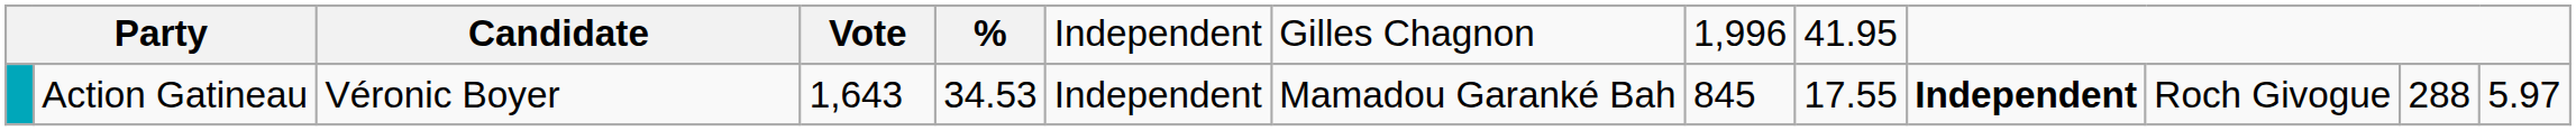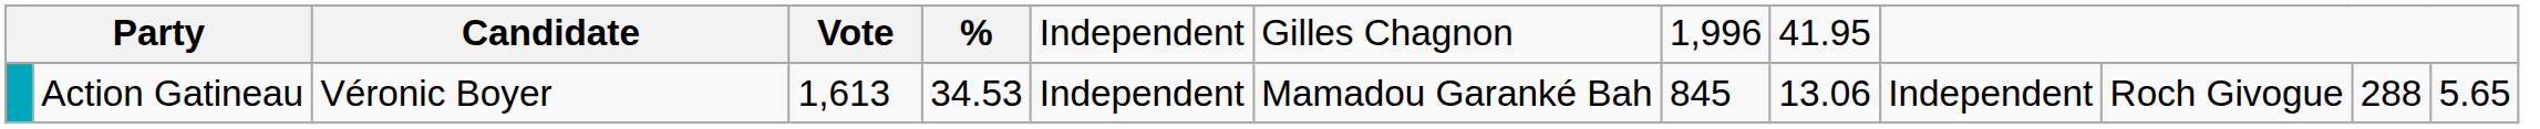Action Gatineau | column 4: 1,643 -> 1,613
Action Gatineau | column 9: 17.55 -> 13.06
Action Gatineau | column 10: bold -> normal
Action Gatineau | column 13: 5.97 -> 5.65
